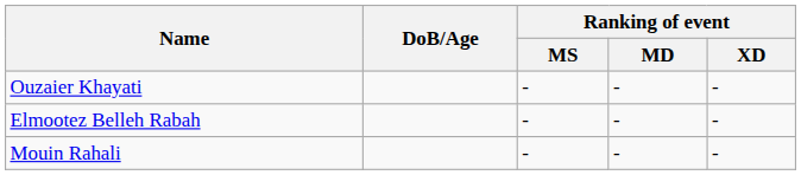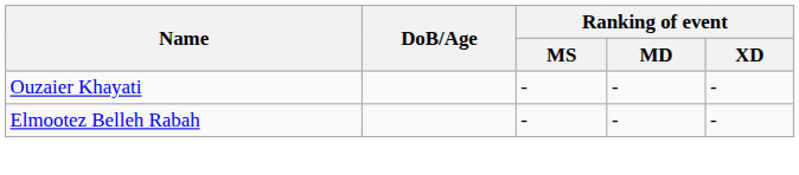- row: Mouin Rahali | - | - | -
